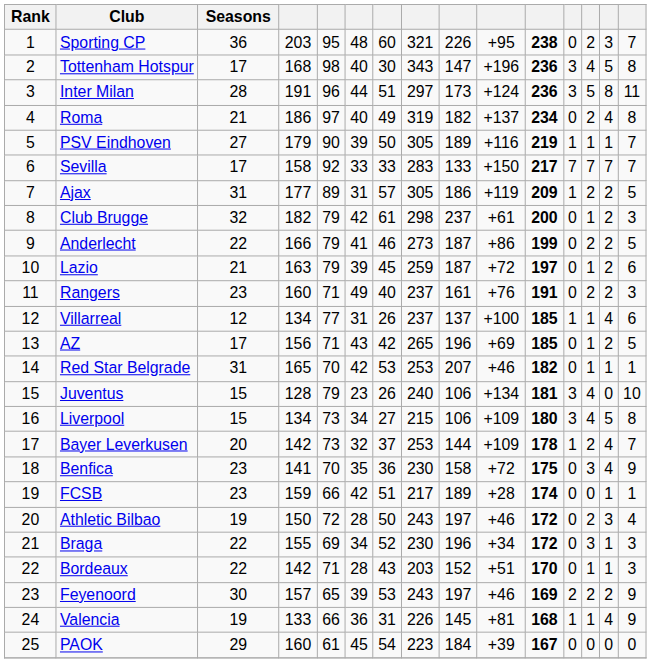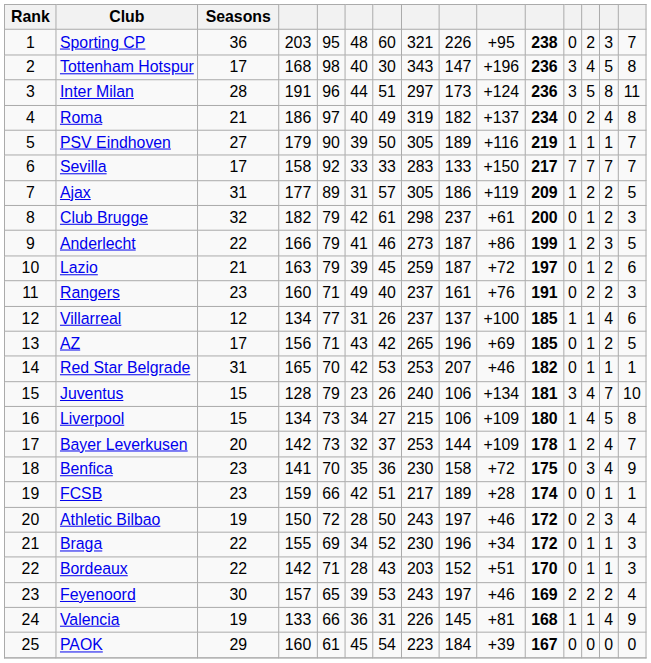Anderlecht | column 12: 0 -> 1
Anderlecht | column 14: 2 -> 3
Juventus | column 14: 0 -> 7
Liverpool | column 12: 3 -> 1
Braga | column 13: 3 -> 1
Feyenoord | column 15: 9 -> 4
